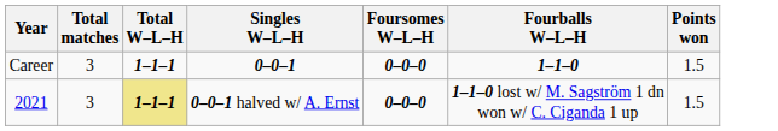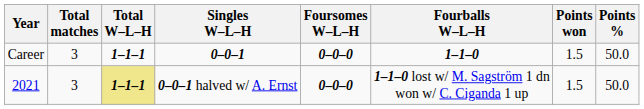+ column: Points % | 50.0 | 50.0
